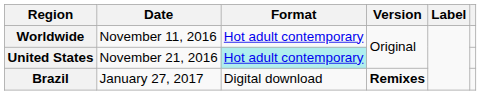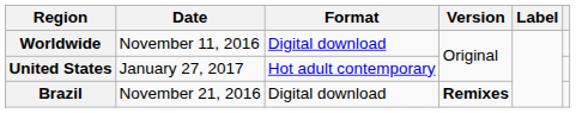Worldwide | Format: Hot adult contemporary -> Digital download
United States | Date: November 21, 2016 -> January 27, 2017
United States | Format: paleturquoise background -> no background
Brazil | Date: January 27, 2017 -> November 21, 2016
